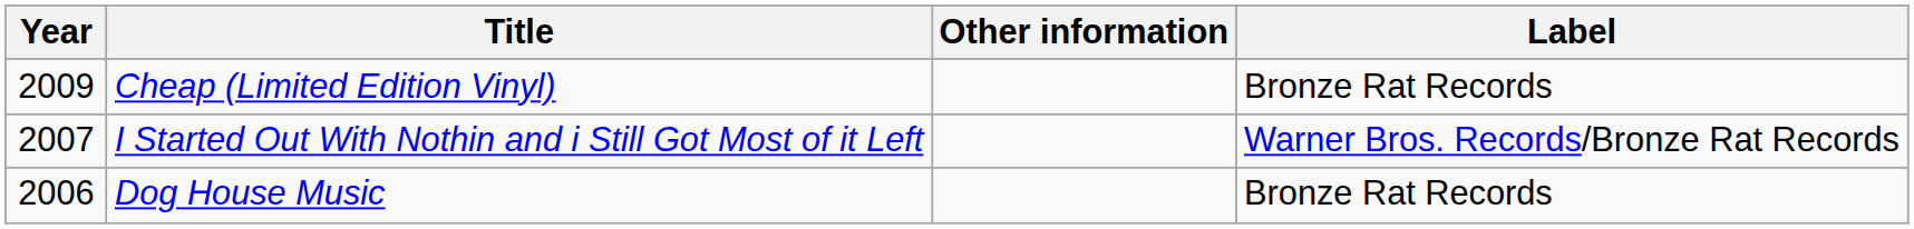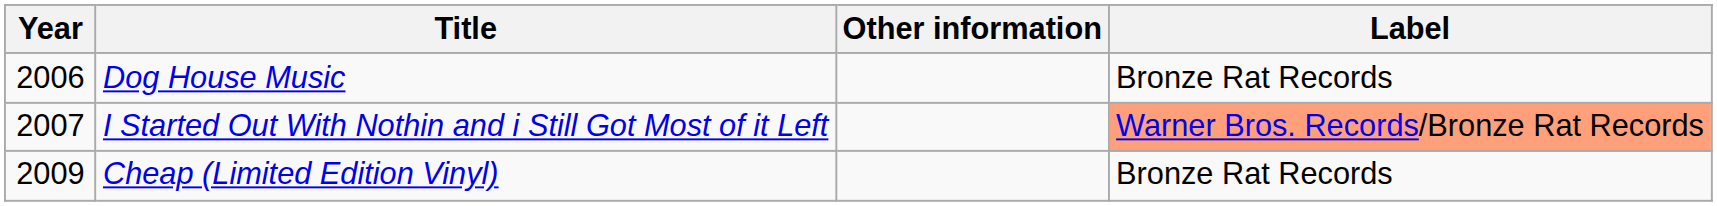rows swapped: Dog House Music <-> Cheap (Limited Edition Vinyl)
I Started Out With Nothin and i Still Got Most of it Left | Label: no background -> lightsalmon background
